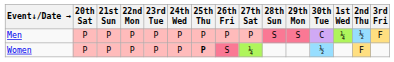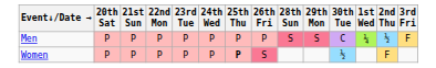- column: 27th Sat | P | ¼
